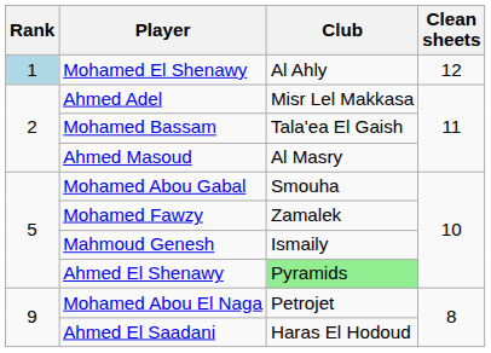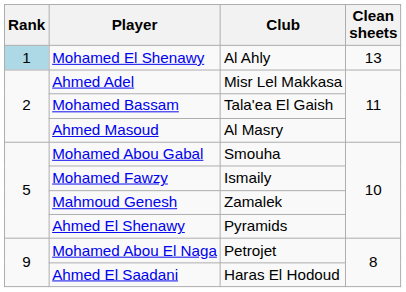Mohamed El Shenawy | Clean sheets: 12 -> 13
Mohamed Fawzy | Club: Zamalek -> Ismaily
Mahmoud Genesh | Club: Ismaily -> Zamalek
Ahmed El Shenawy | Club: lightgreen background -> no background
